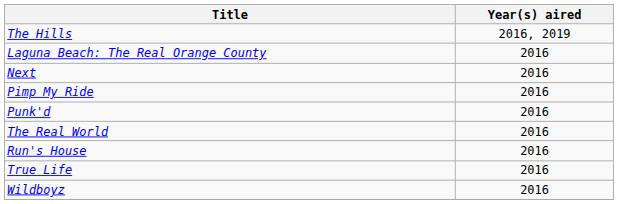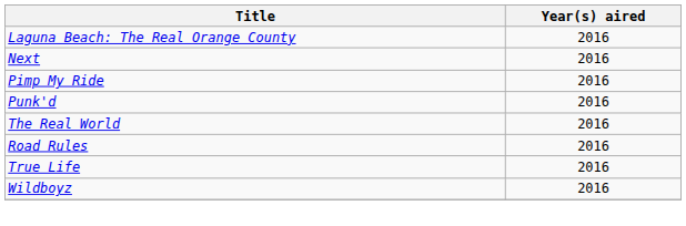- row: The Hills | 2016, 2019
+ row: Road Rules | 2016
- row: Run's House | 2016
